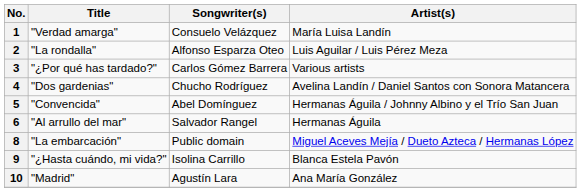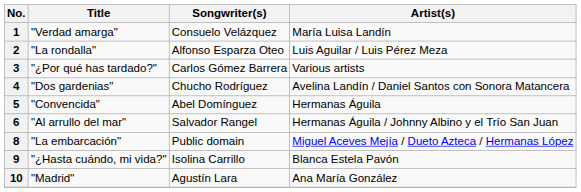5 | Artist(s): Hermanas Águila / Johnny Albino y el Trío San Juan -> Hermanas Águila
6 | Artist(s): Hermanas Águila -> Hermanas Águila / Johnny Albino y el Trío San Juan
